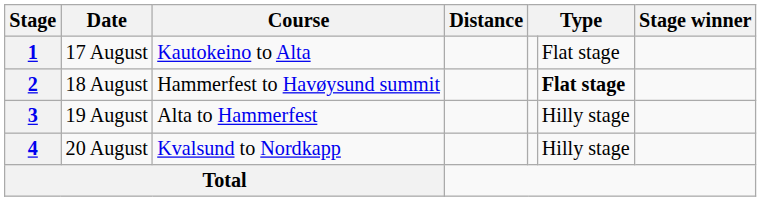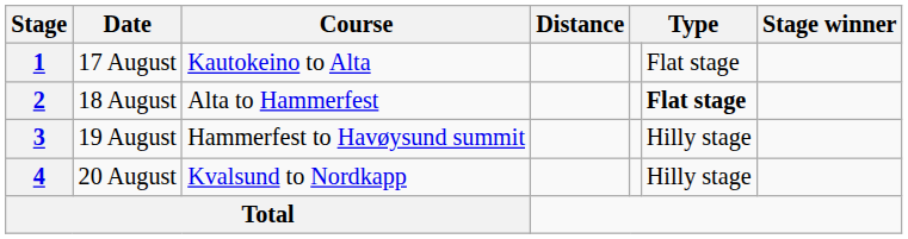2 | Course: Hammerfest to Havøysund summit -> Alta to Hammerfest
3 | Course: Alta to Hammerfest -> Hammerfest to Havøysund summit
